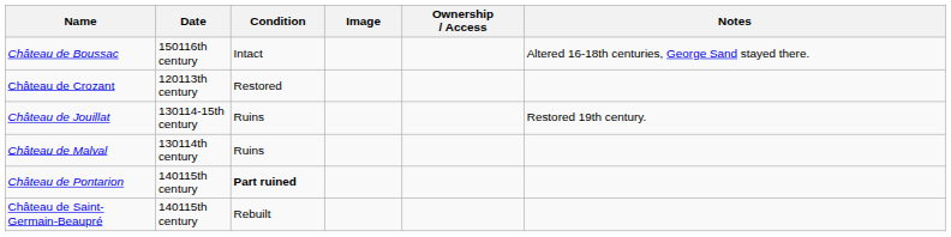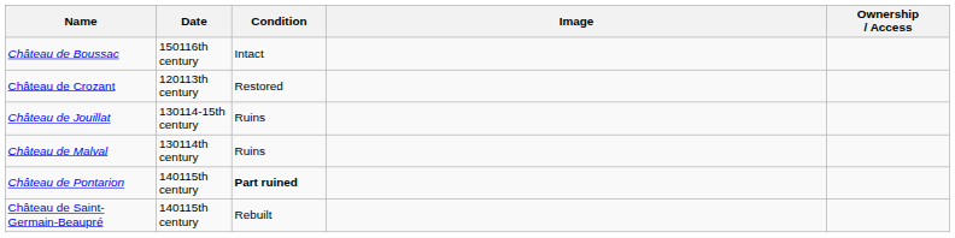- column: Notes | Altered 16-18th centuries, George Sand stayed there. | Restored 19th century.
